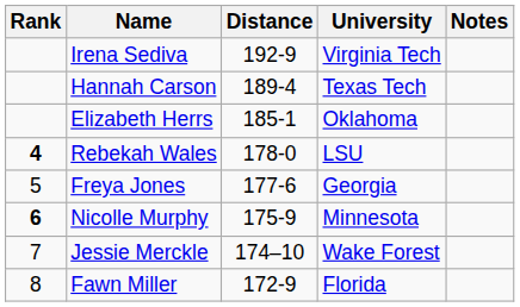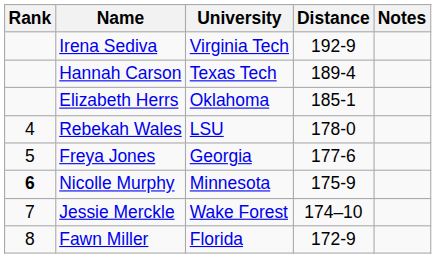columns swapped: University <-> Distance
Rebekah Wales | Rank: bold -> normal
